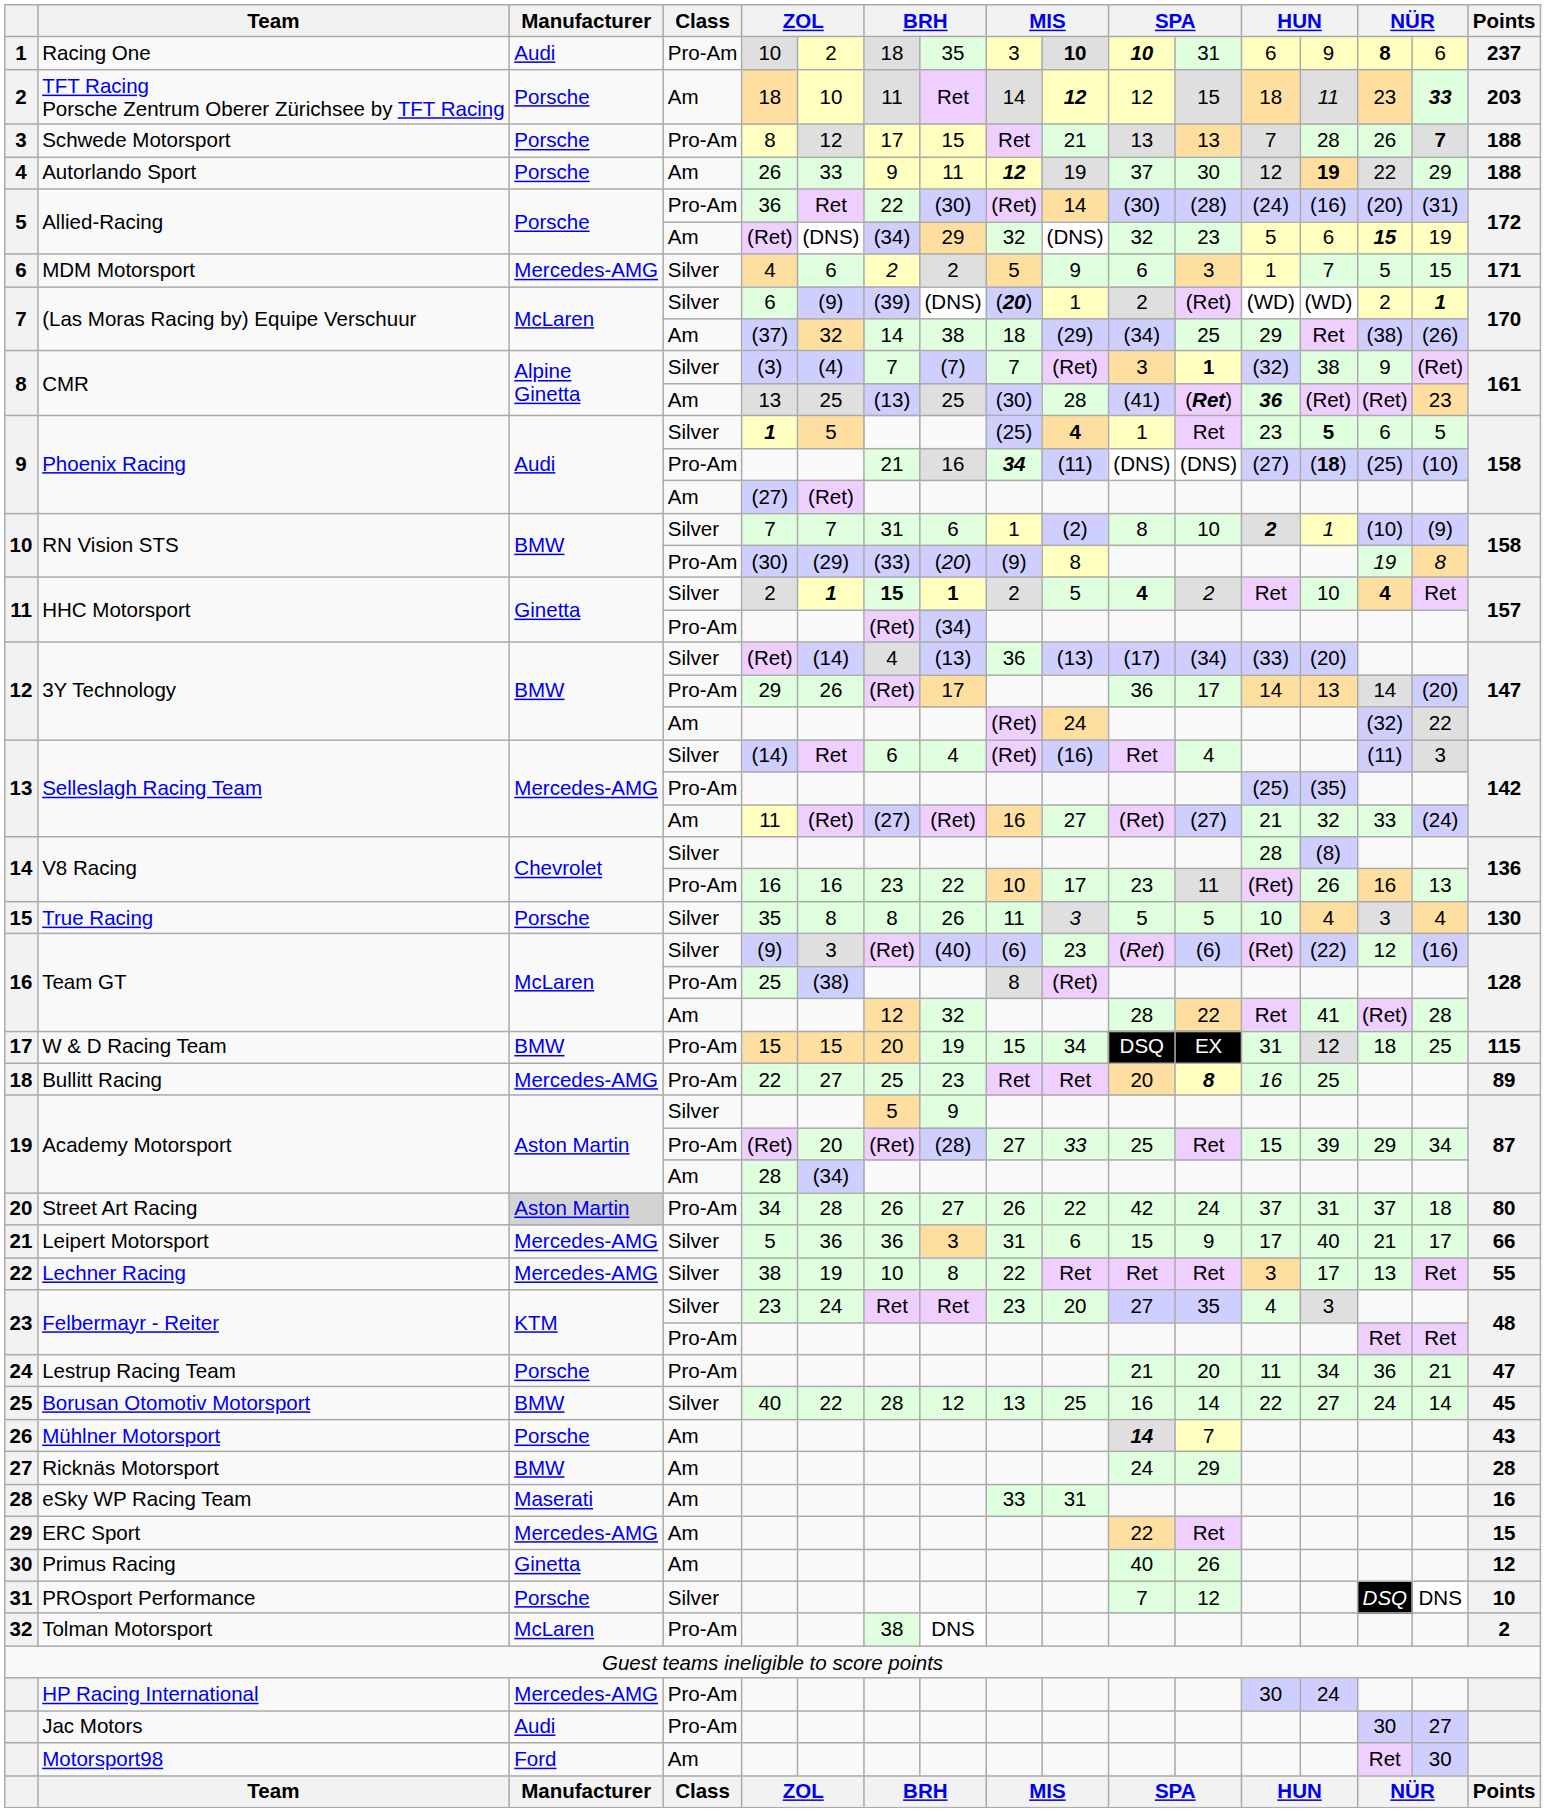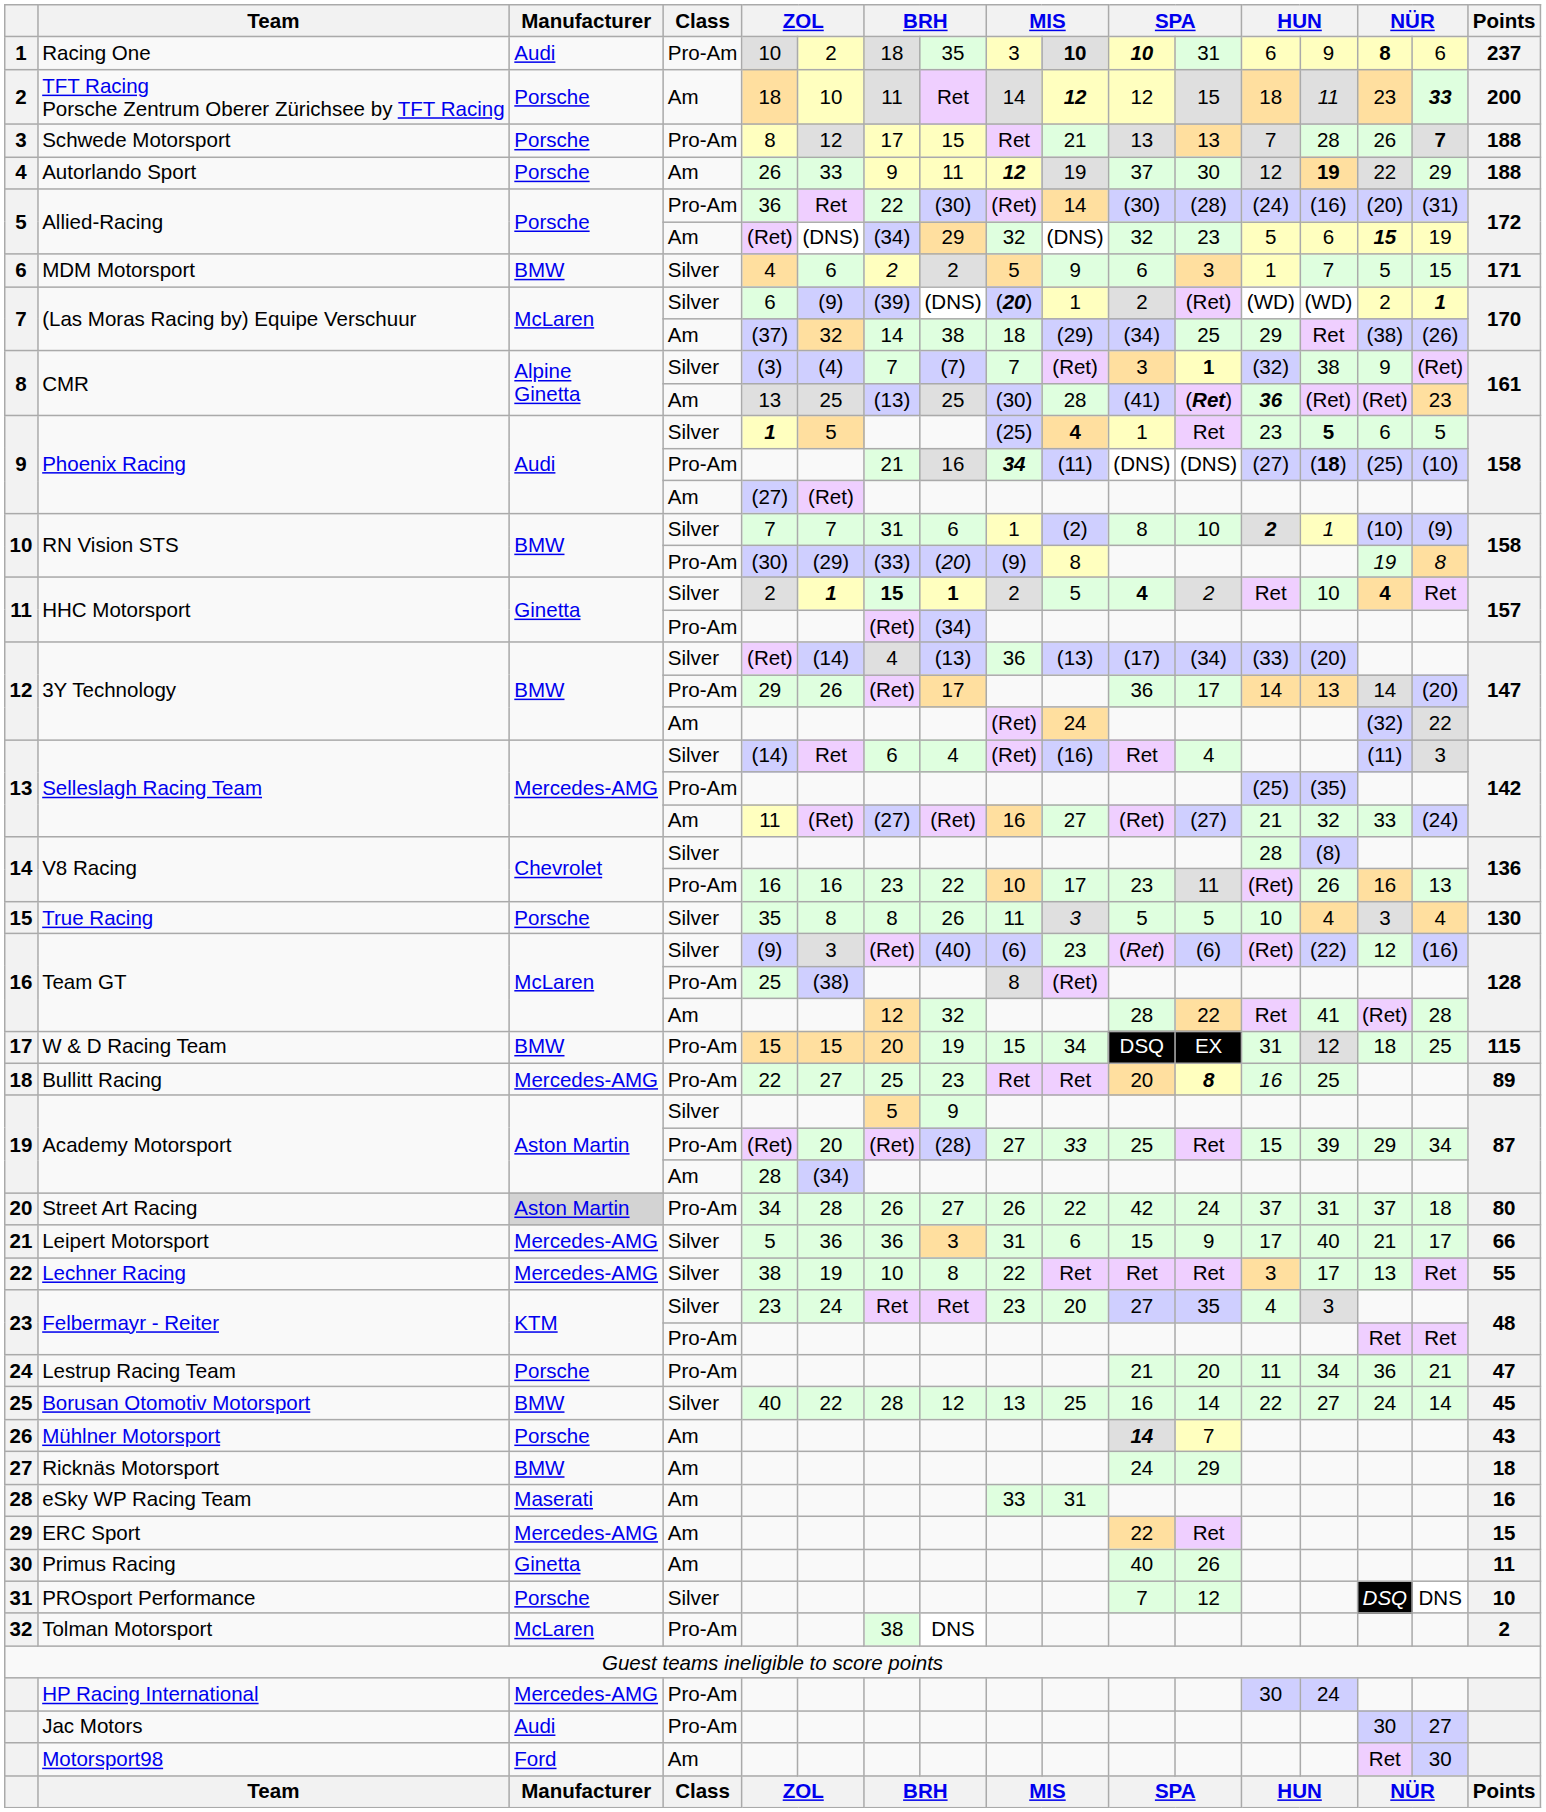TFT Racing Porsche Zentrum Oberer Zürichsee by TFT Racing | Points: 203 -> 200
MDM Motorsport | Manufacturer: Mercedes-AMG -> BMW
Ricknäs Motorsport | Points: 28 -> 18
Primus Racing | Points: 12 -> 11
